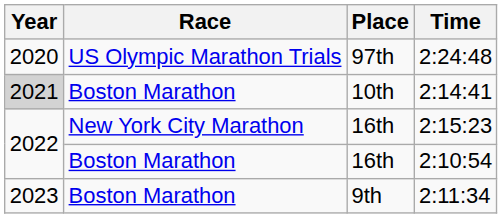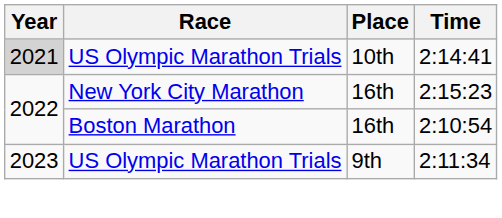- row: 2020 | US Olympic Marathon Trials | 97th | 2:24:48
2:14:41 | Race: Boston Marathon -> US Olympic Marathon Trials
2:11:34 | Race: Boston Marathon -> US Olympic Marathon Trials
